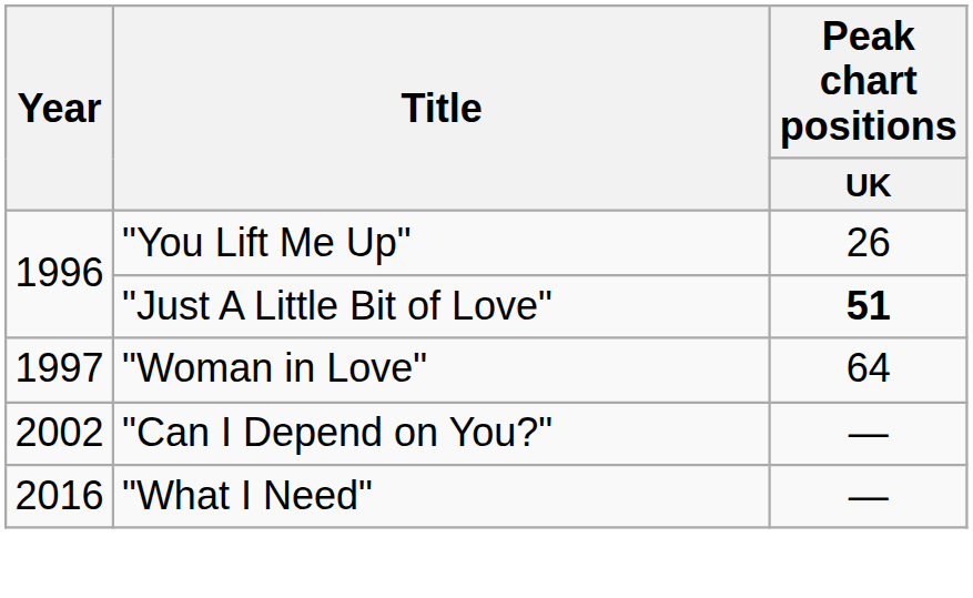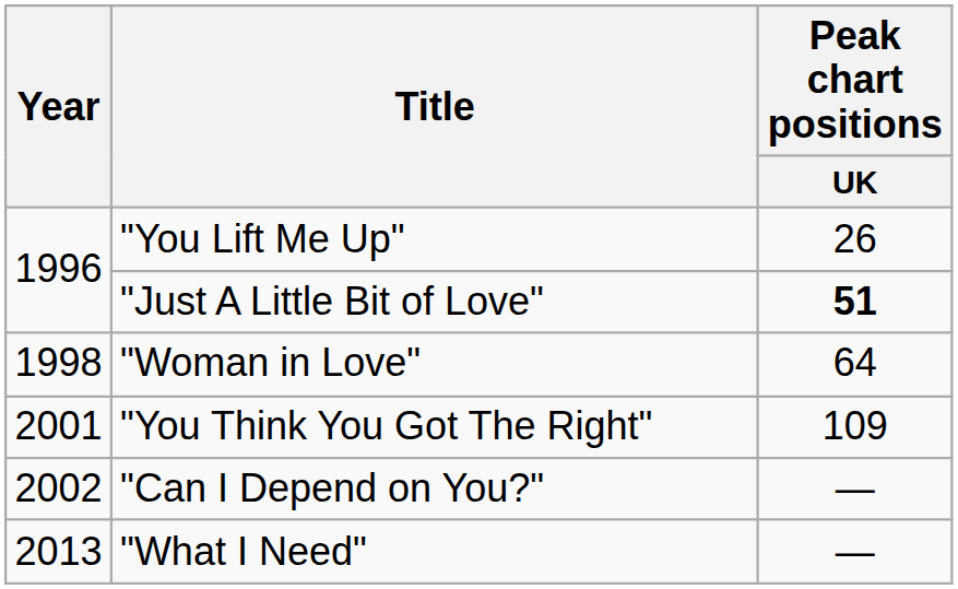"Woman in Love" | Year: 1997 -> 1998
+ row: 2001 | "You Think You Got The Right" | 109
"What I Need" | Year: 2016 -> 2013
